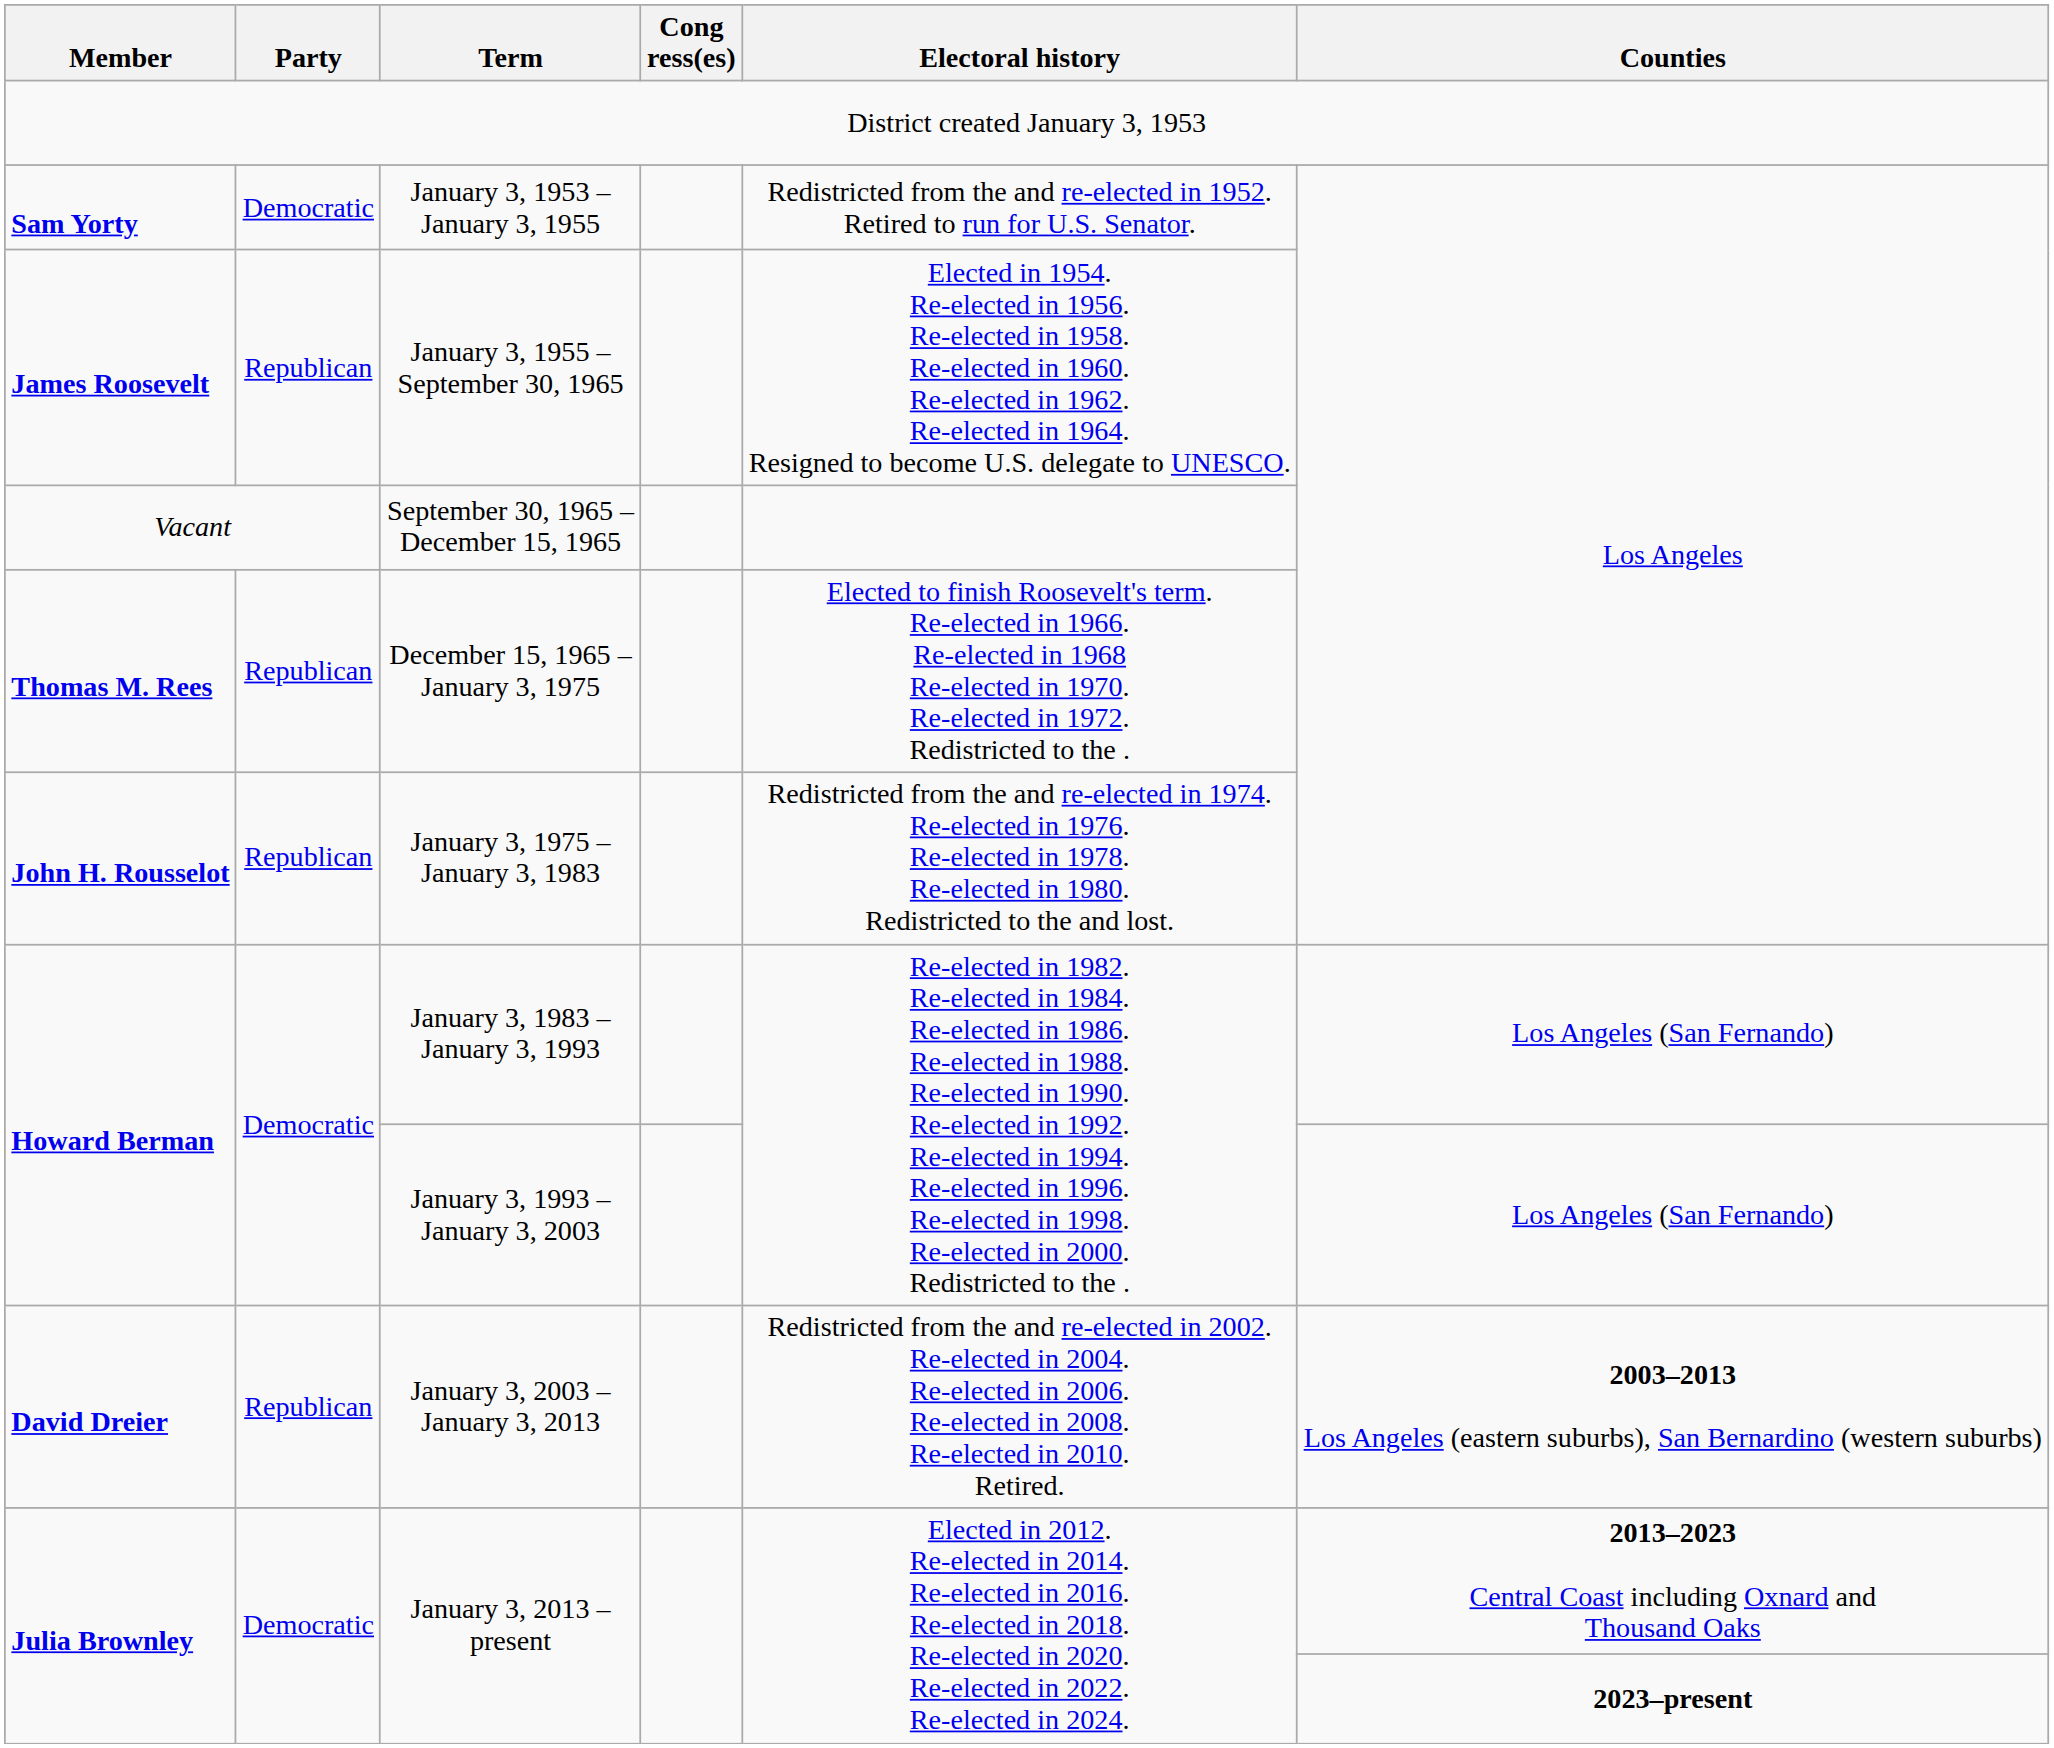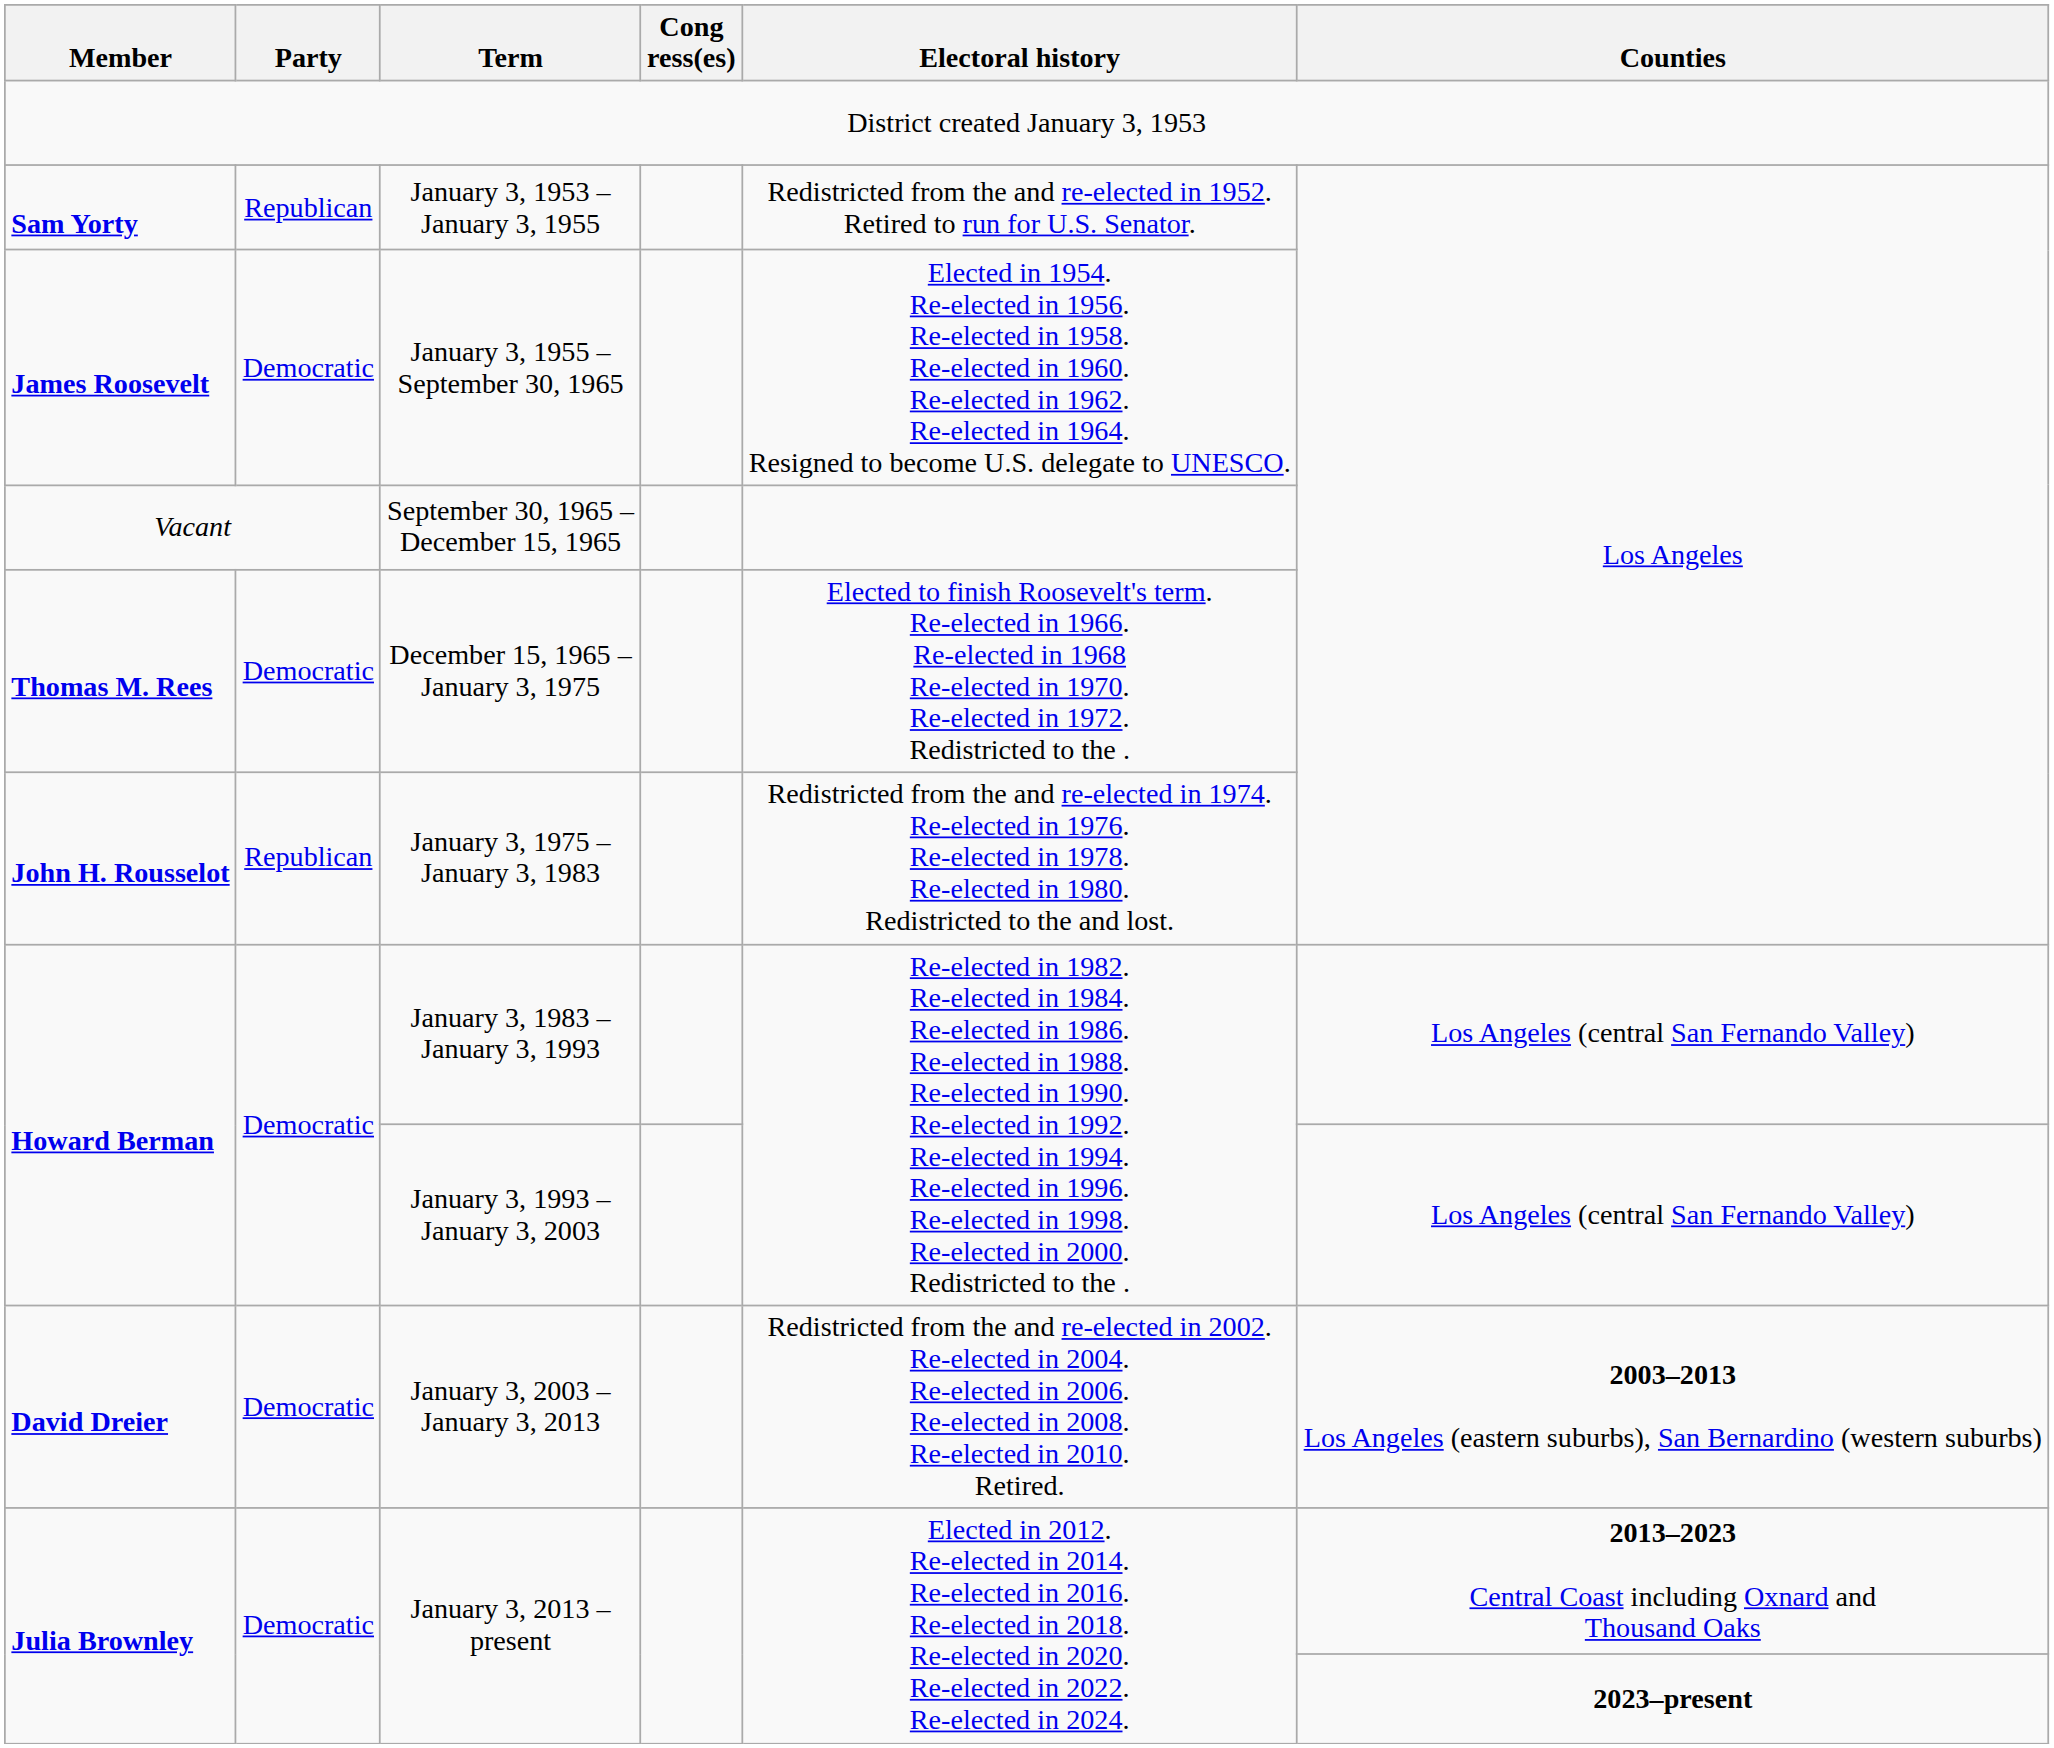January 3, 1953 – January 3, 1955 | Party: Democratic -> Republican
January 3, 1955 – September 30, 1965 | Party: Republican -> Democratic
December 15, 1965 – January 3, 1975 | Party: Republican -> Democratic
January 3, 1983 – January 3, 1993 | Counties: Los Angeles (San Fernando) -> Los Angeles (central San Fernando Valley)
January 3, 1993 – January 3, 2003 | Counties: Los Angeles (San Fernando) -> Los Angeles (central San Fernando Valley)
January 3, 2003 – January 3, 2013 | Party: Republican -> Democratic
